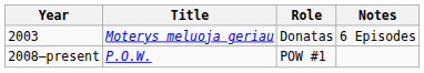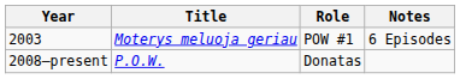2003 | Role: Donatas -> POW #1
2008–present | Role: POW #1 -> Donatas
